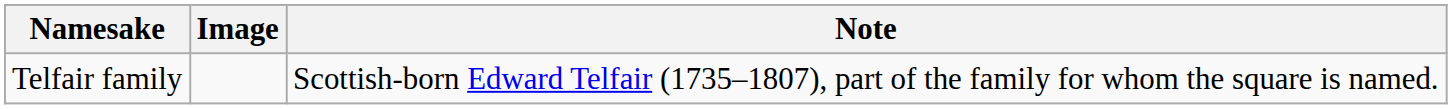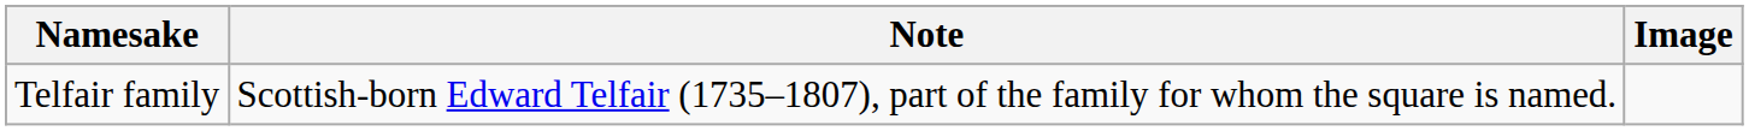columns swapped: Image <-> Note
